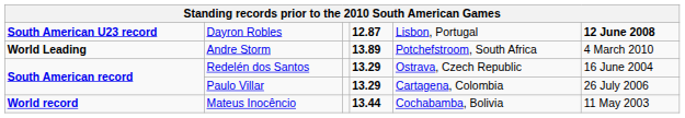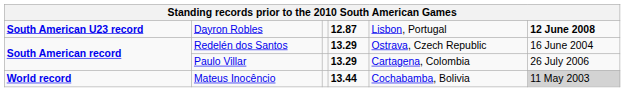- row: World Leading | Andre Storm | 13.89 | Potchefstroom, South Africa | 4 March 2010
Mateus Inocêncio | column 6: no background -> lightgrey background
